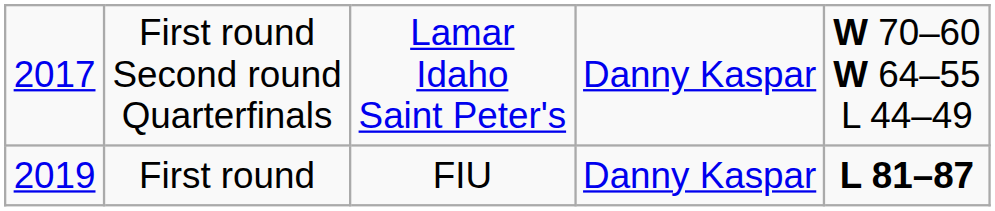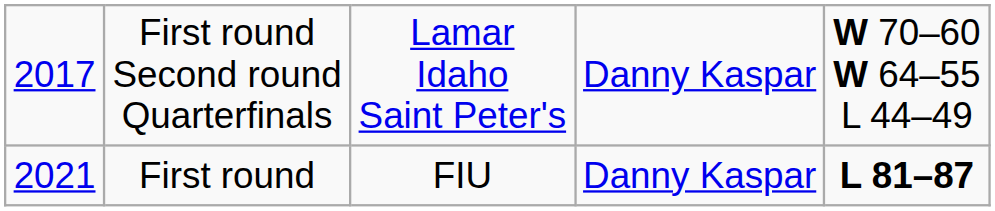First round | column 1: 2019 -> 2021
